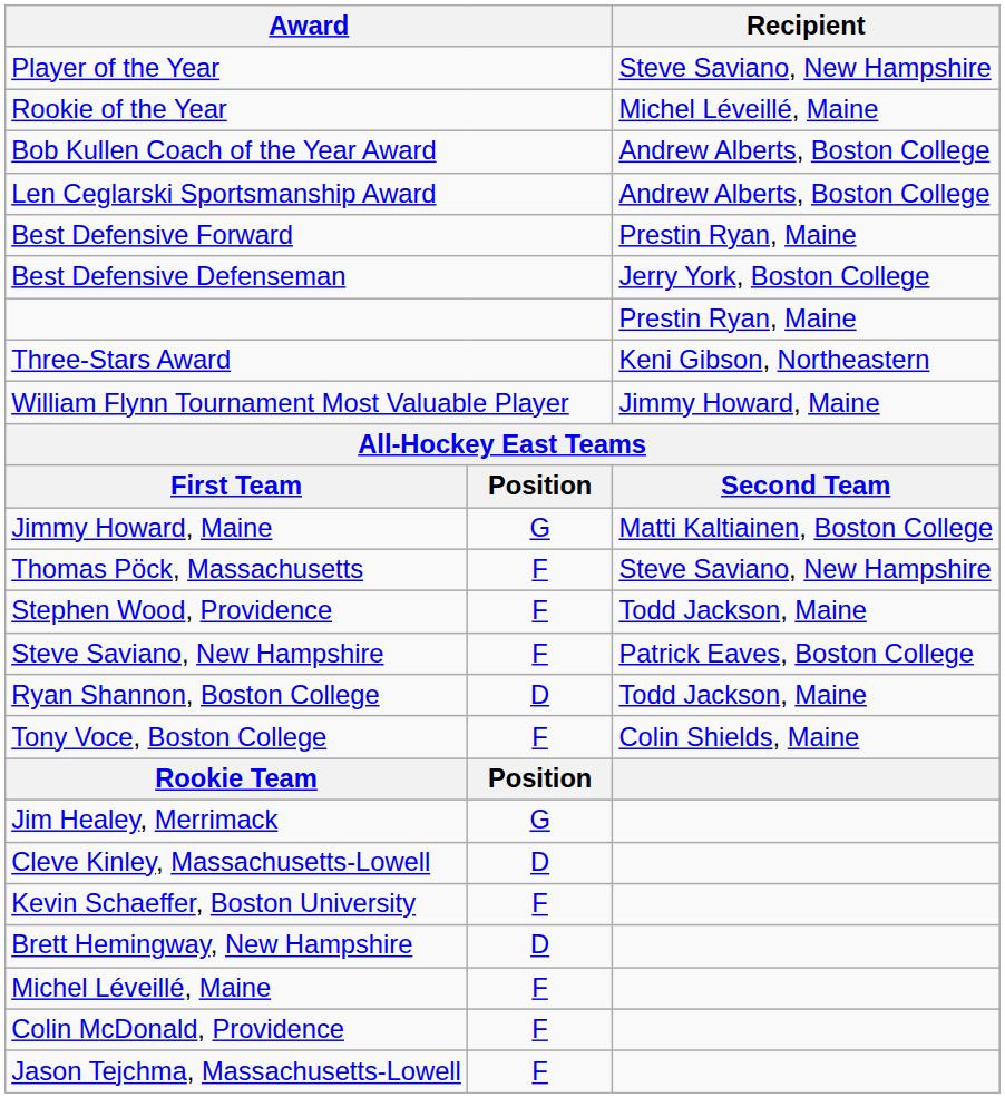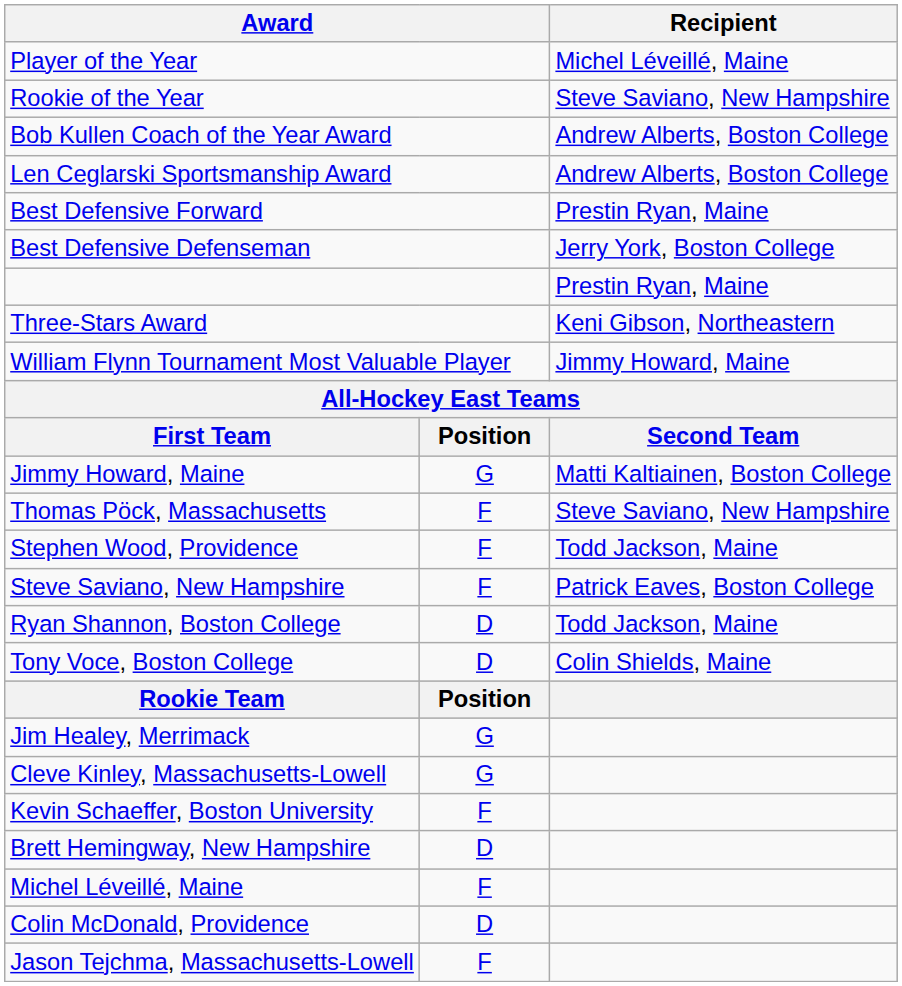Player of the Year | Recipient: Steve Saviano, New Hampshire -> Michel Léveillé, Maine
Rookie of the Year | Recipient: Michel Léveillé, Maine -> Steve Saviano, New Hampshire
Tony Voce, Boston College | column 2: F -> D
Cleve Kinley, Massachusetts-Lowell | column 2: D -> G
Colin McDonald, Providence | column 2: F -> D
